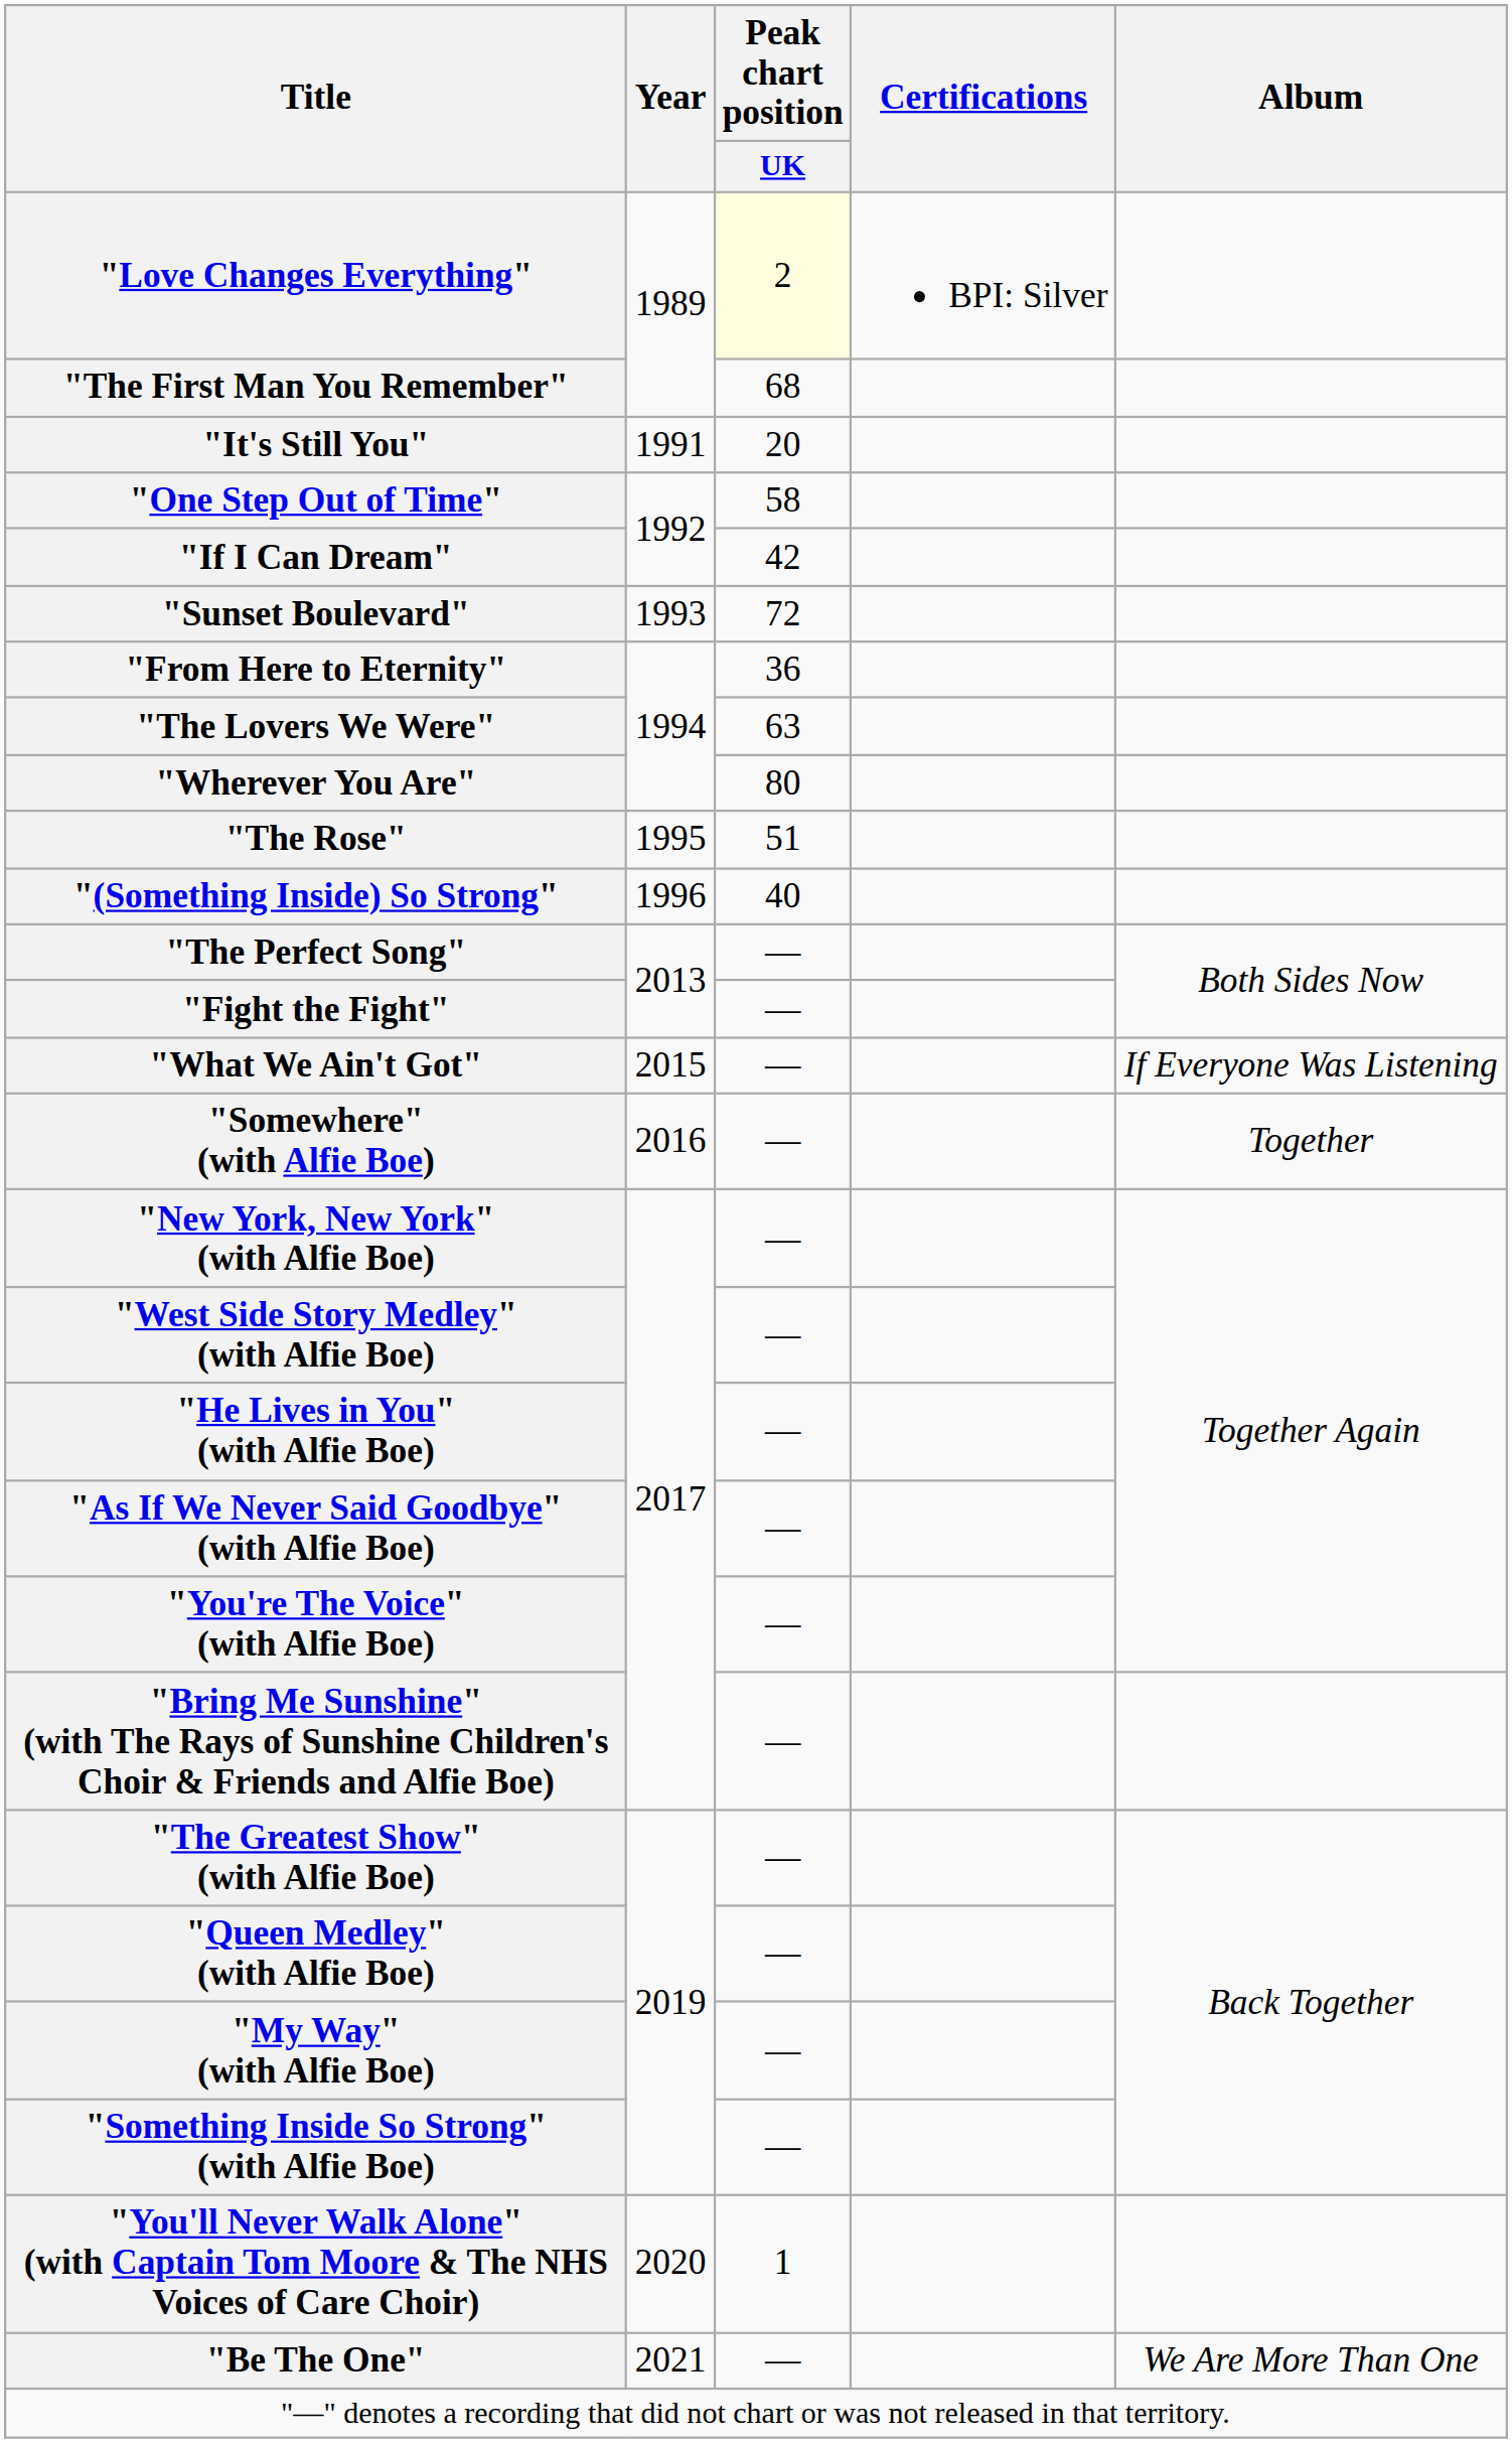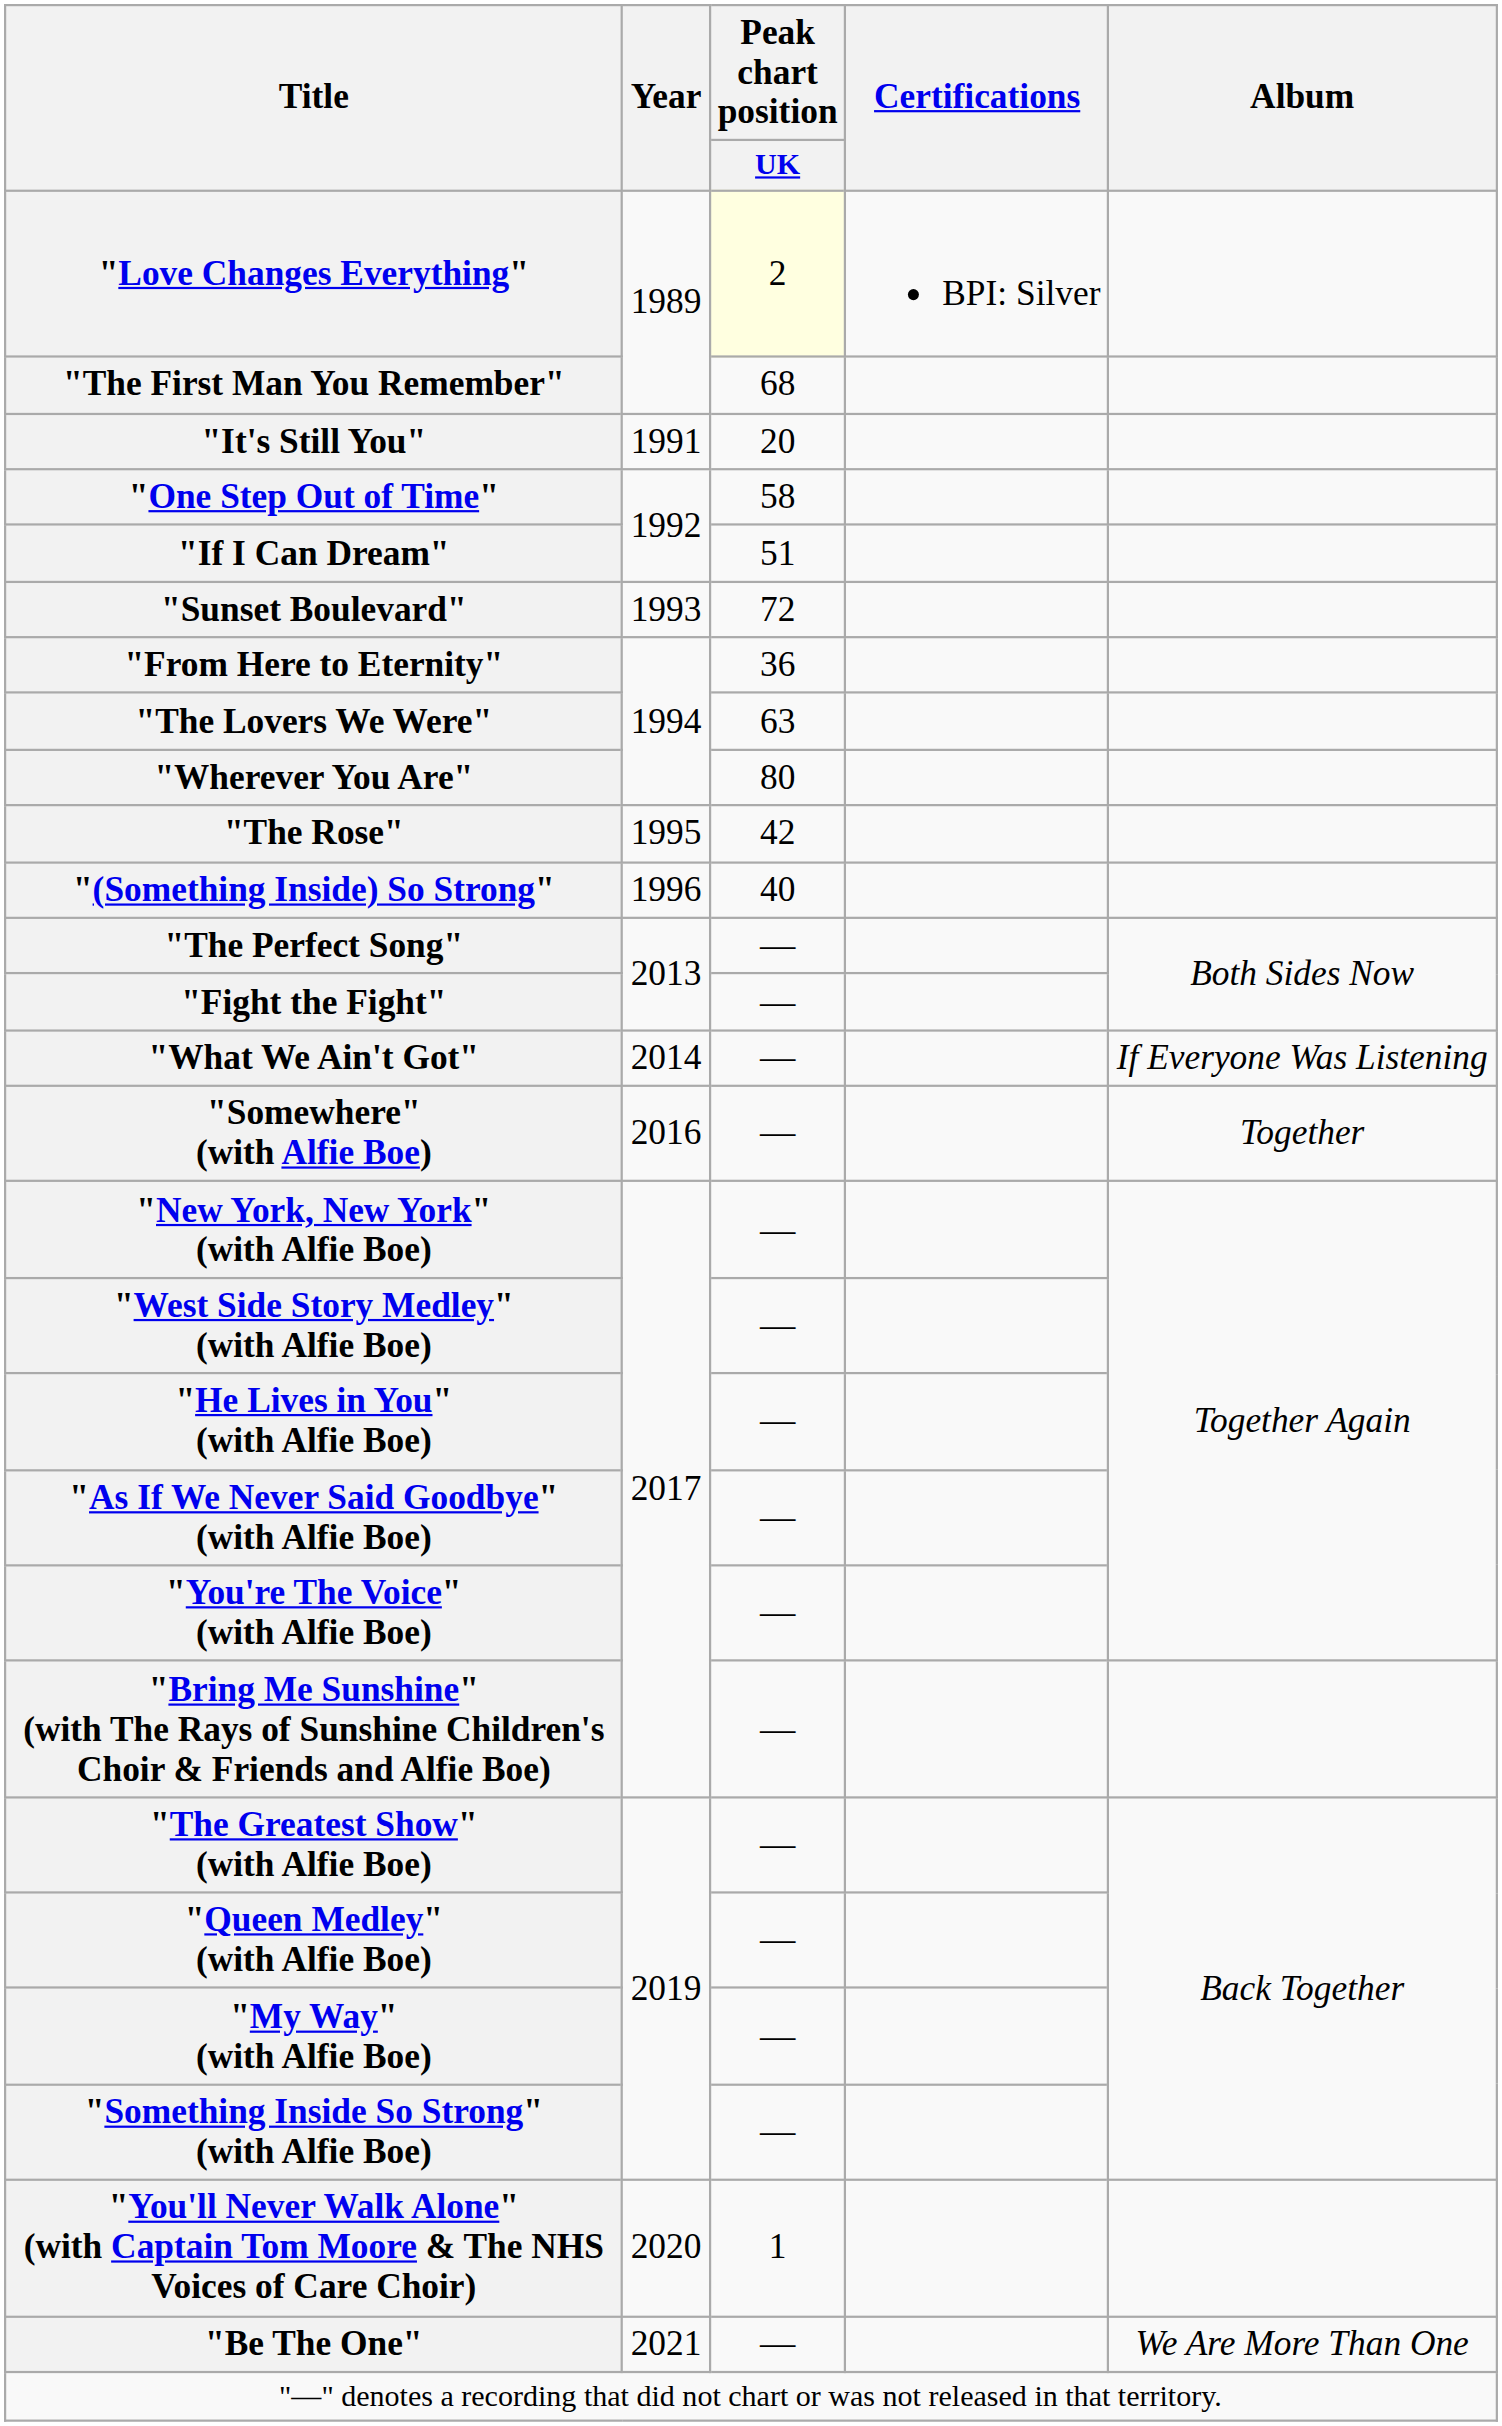"If I Can Dream" | Peak chart position / UK: 42 -> 51
"The Rose" | Peak chart position / UK: 51 -> 42
"What We Ain't Got" | Year: 2015 -> 2014
